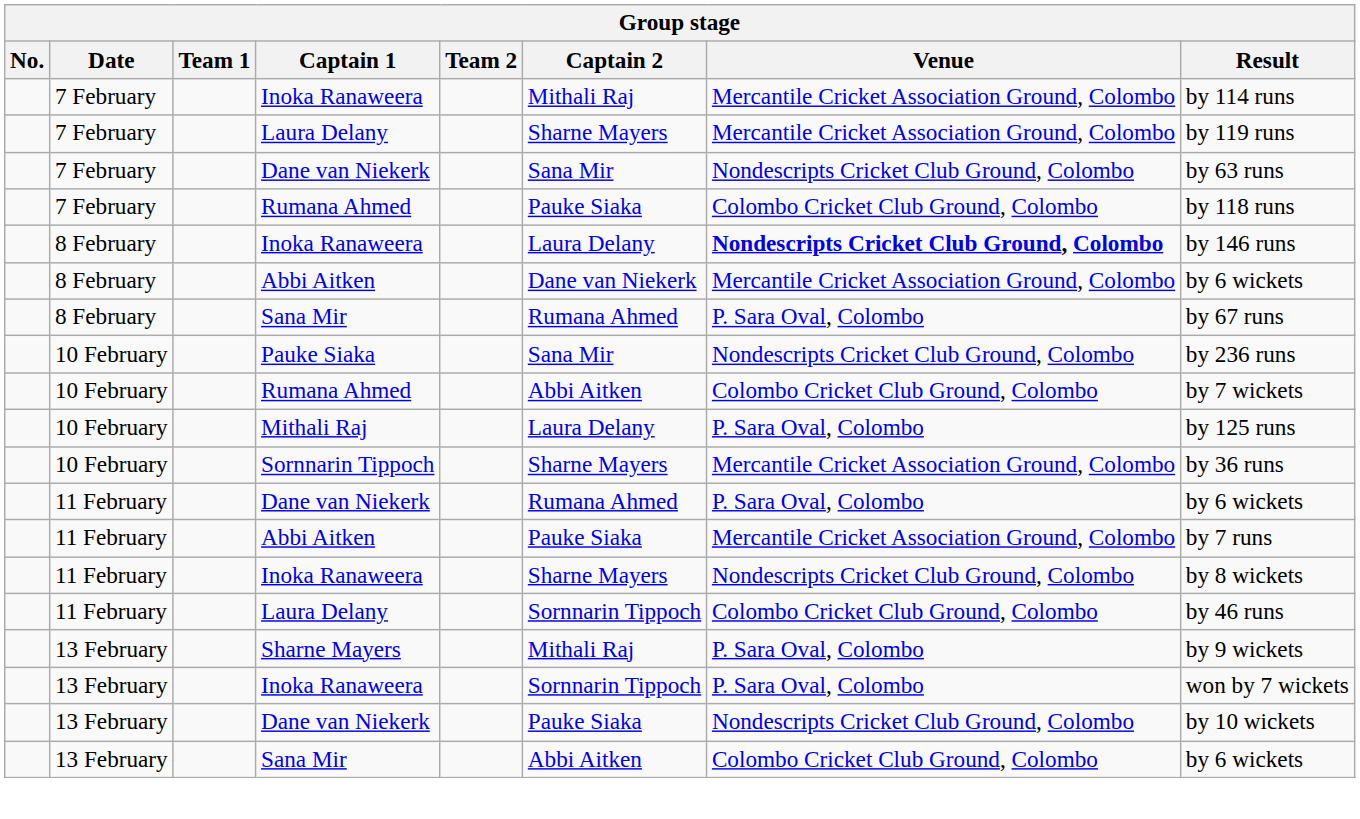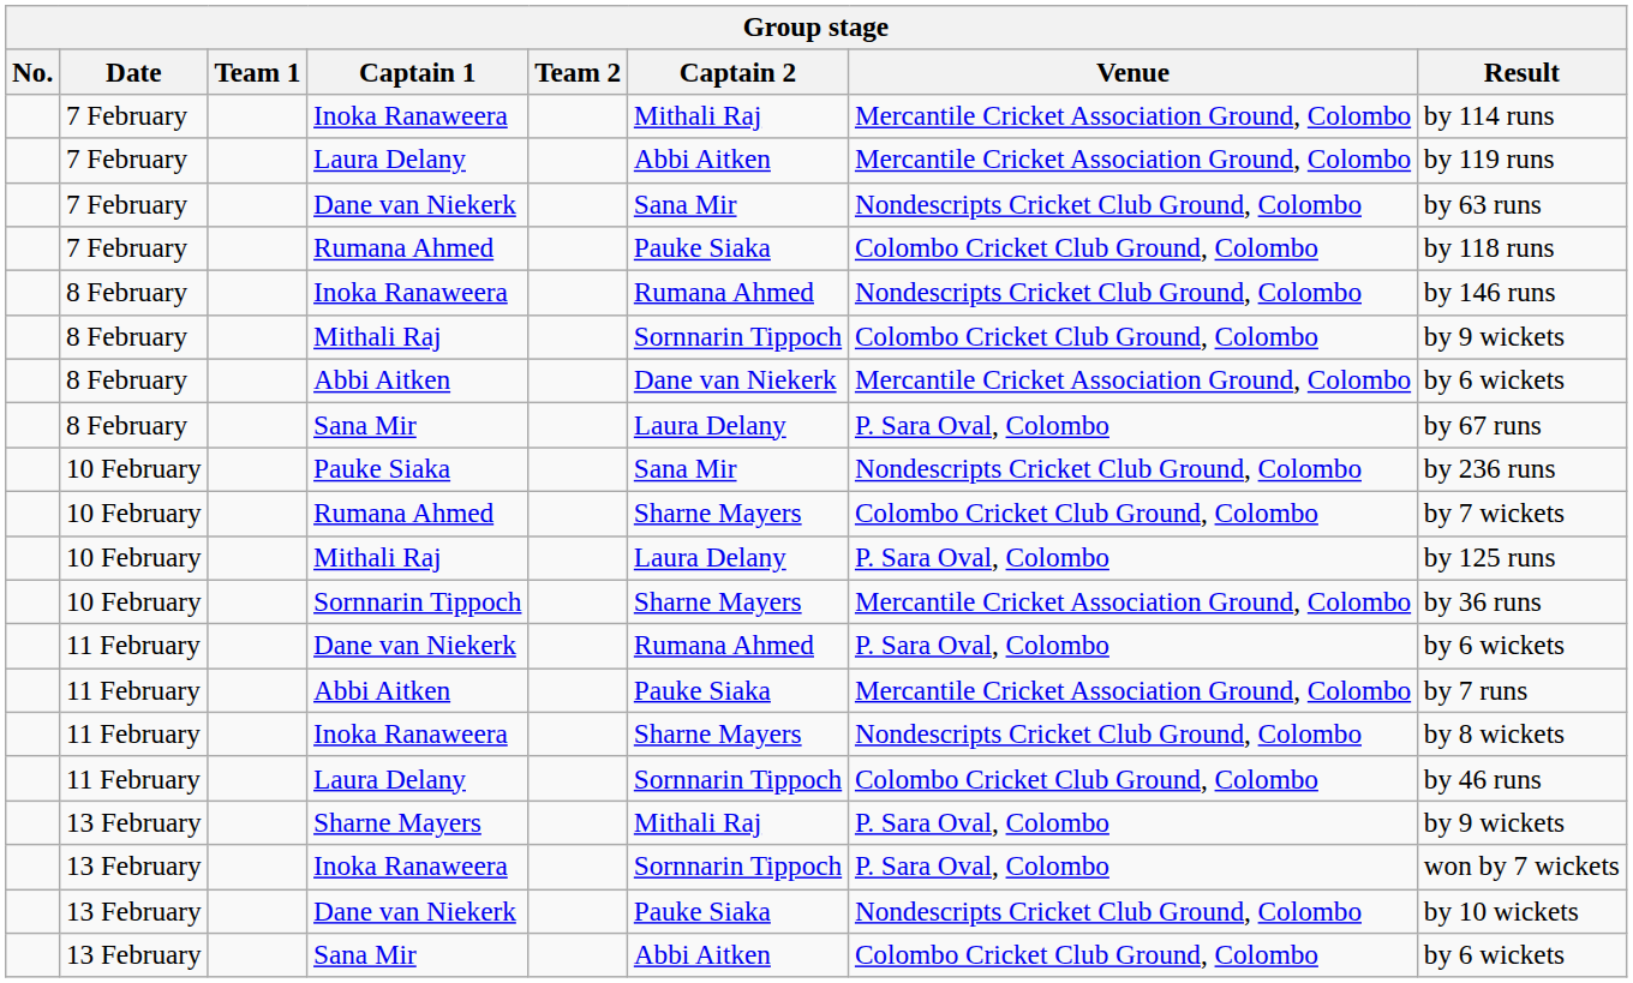7 February / Laura Delany | Captain 2: Sharne Mayers -> Abbi Aitken
8 February / Inoka Ranaweera | Captain 2: Laura Delany -> Rumana Ahmed
8 February / Inoka Ranaweera | Venue: bold -> normal
+ row: 8 February | Mithali Raj | Sornnarin Tippoch | Colombo Cricket Club Ground, Colombo | by 9 wickets
8 February / Sana Mir | Captain 2: Rumana Ahmed -> Laura Delany
10 February / Rumana Ahmed | Captain 2: Abbi Aitken -> Sharne Mayers
